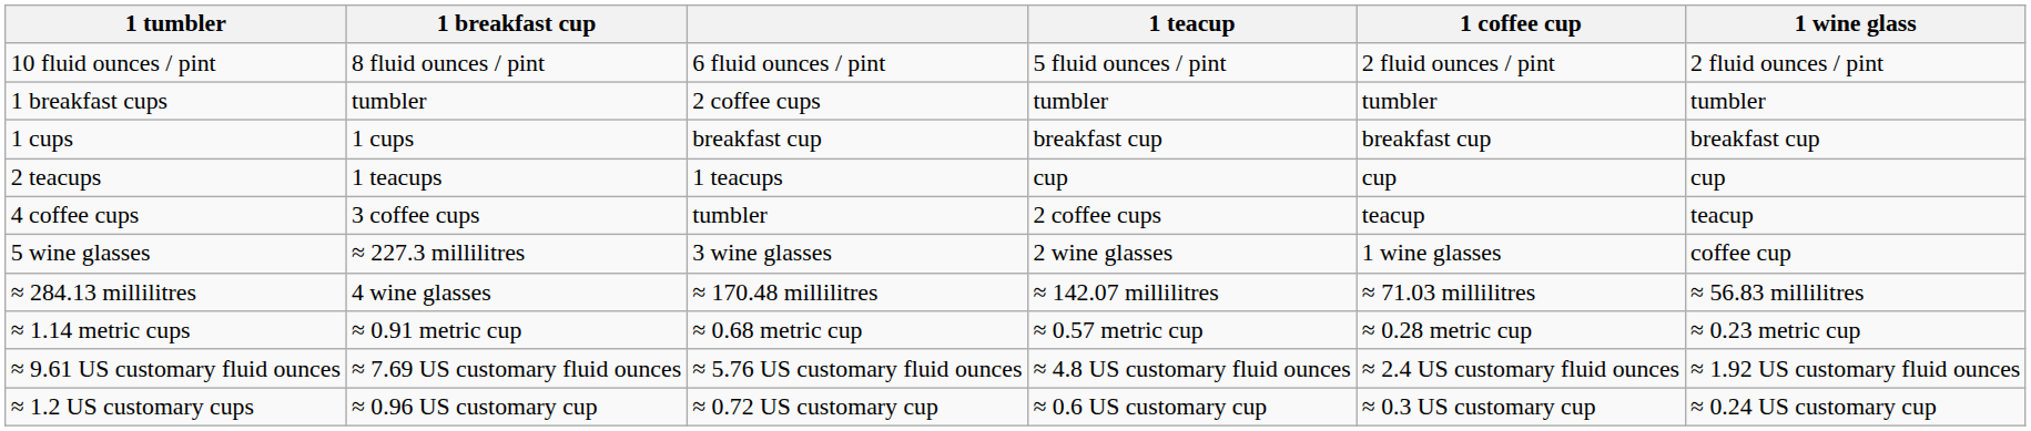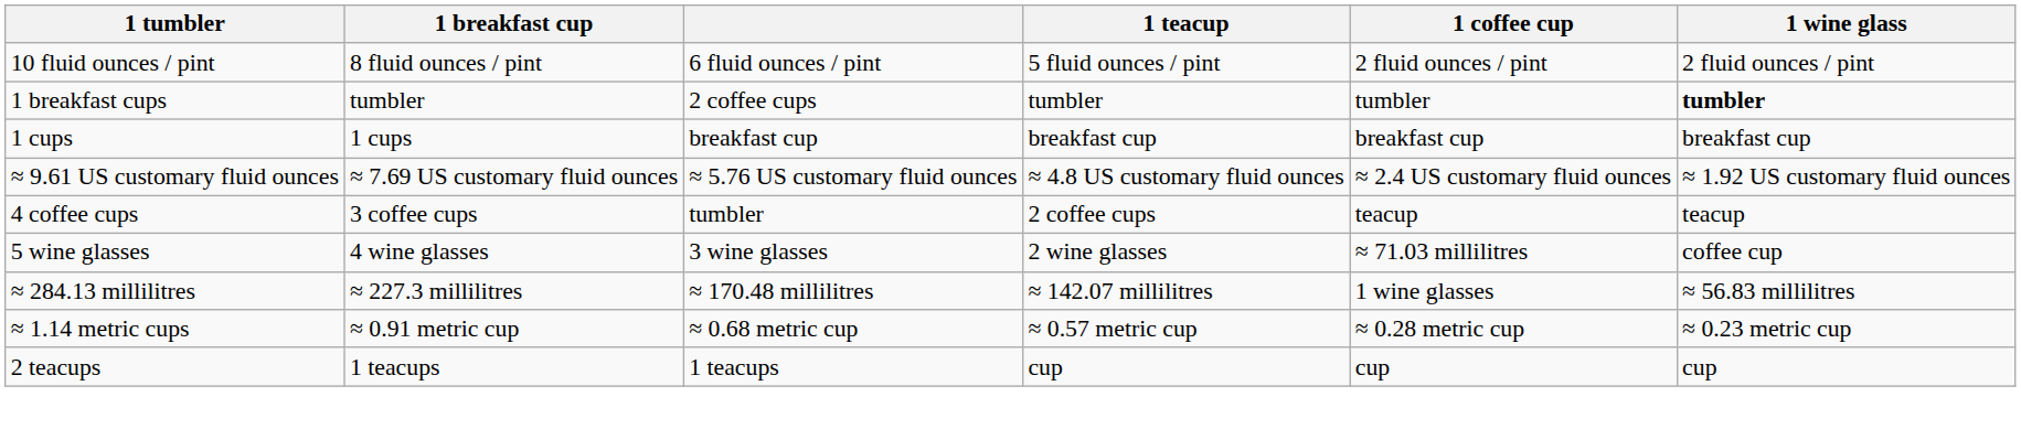1 breakfast cups | 1 wine glass: normal -> bold
rows swapped: 2 teacups <-> ≈ 9.61 US customary fluid ounces
5 wine glasses | 1 breakfast cup: ≈ 227.3 millilitres -> 4 wine glasses
5 wine glasses | 1 coffee cup: 1 wine glasses -> ≈ 71.03 millilitres
≈ 284.13 millilitres | 1 breakfast cup: 4 wine glasses -> ≈ 227.3 millilitres
≈ 284.13 millilitres | 1 coffee cup: ≈ 71.03 millilitres -> 1 wine glasses
- row: ≈ 1.2 US customary cups | ≈ 0.96 US customary cup | ≈ 0.72 US customary cup | ≈ 0.6 US customary cup | ≈ 0.3 US customary cup | ≈ 0.24 US customary cup
